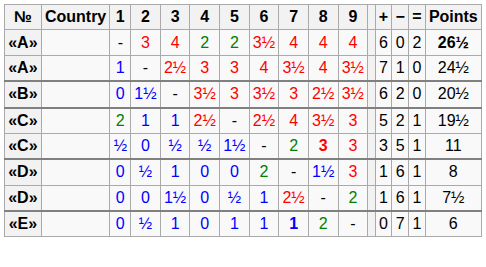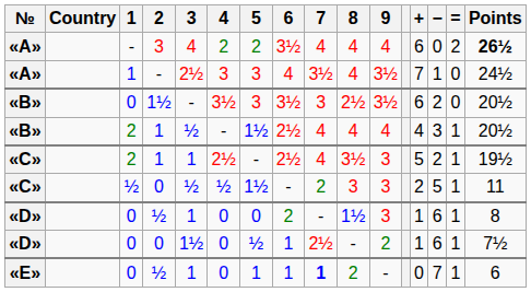+ row: «B» | 2 | 1 | ½ | - | 1½ | 2½ | 4 | 4 | 4 | 4 | 3 | 1 | 20½
«C» / 0 | 8: bold -> normal
«C» / 0 | +: 3 -> 2
